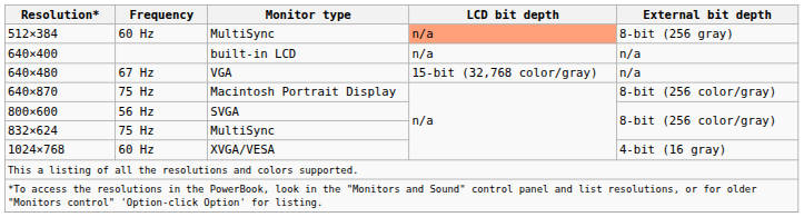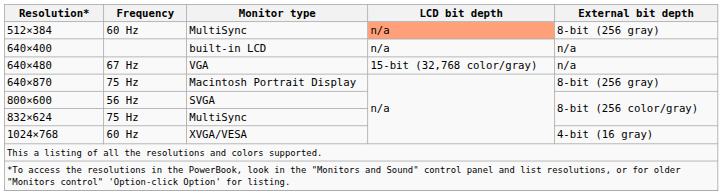640×870 | External bit depth: 8-bit (256 color/gray) -> 8-bit (256 gray)
